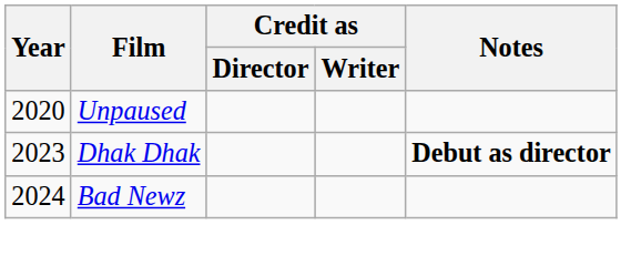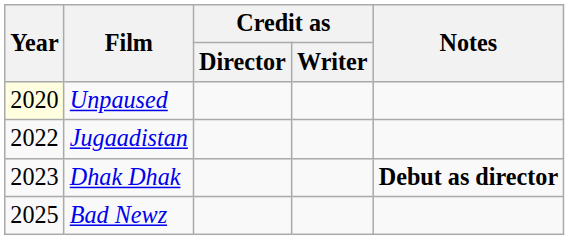Unpaused | Year: no background -> lightyellow background
+ row: 2022 | Jugaadistan
Bad Newz | Year: 2024 -> 2025
